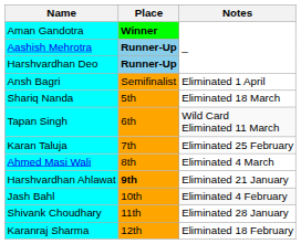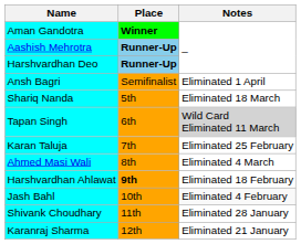Tapan Singh | Notes: no background -> lightgrey background
Harshvardhan Ahlawat | Notes: Eliminated 21 January -> Eliminated 18 February
Karanraj Sharma | Notes: Eliminated 18 February -> Eliminated 21 January
